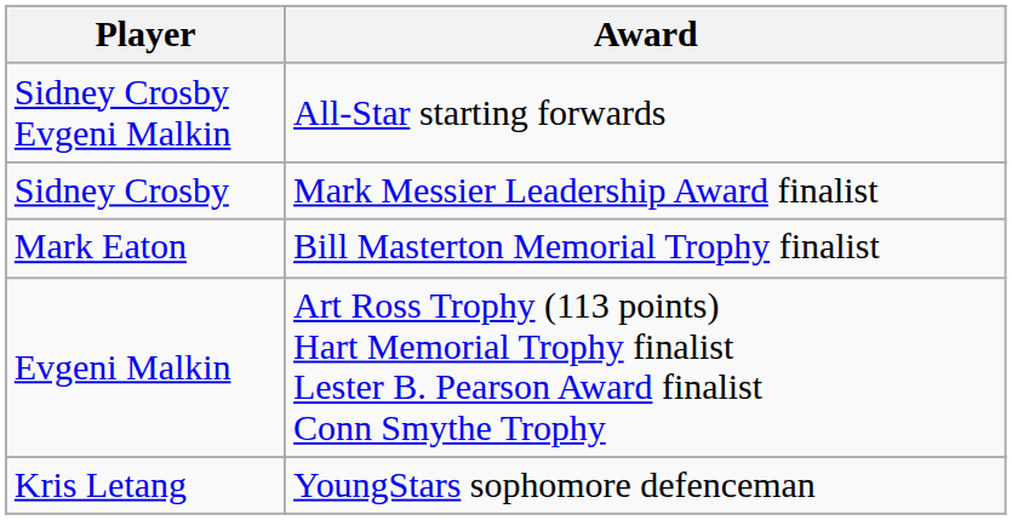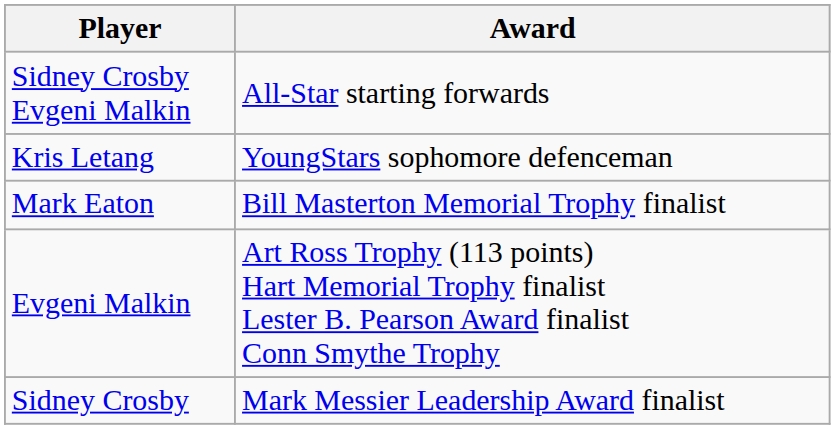rows swapped: Kris Letang <-> Sidney Crosby
